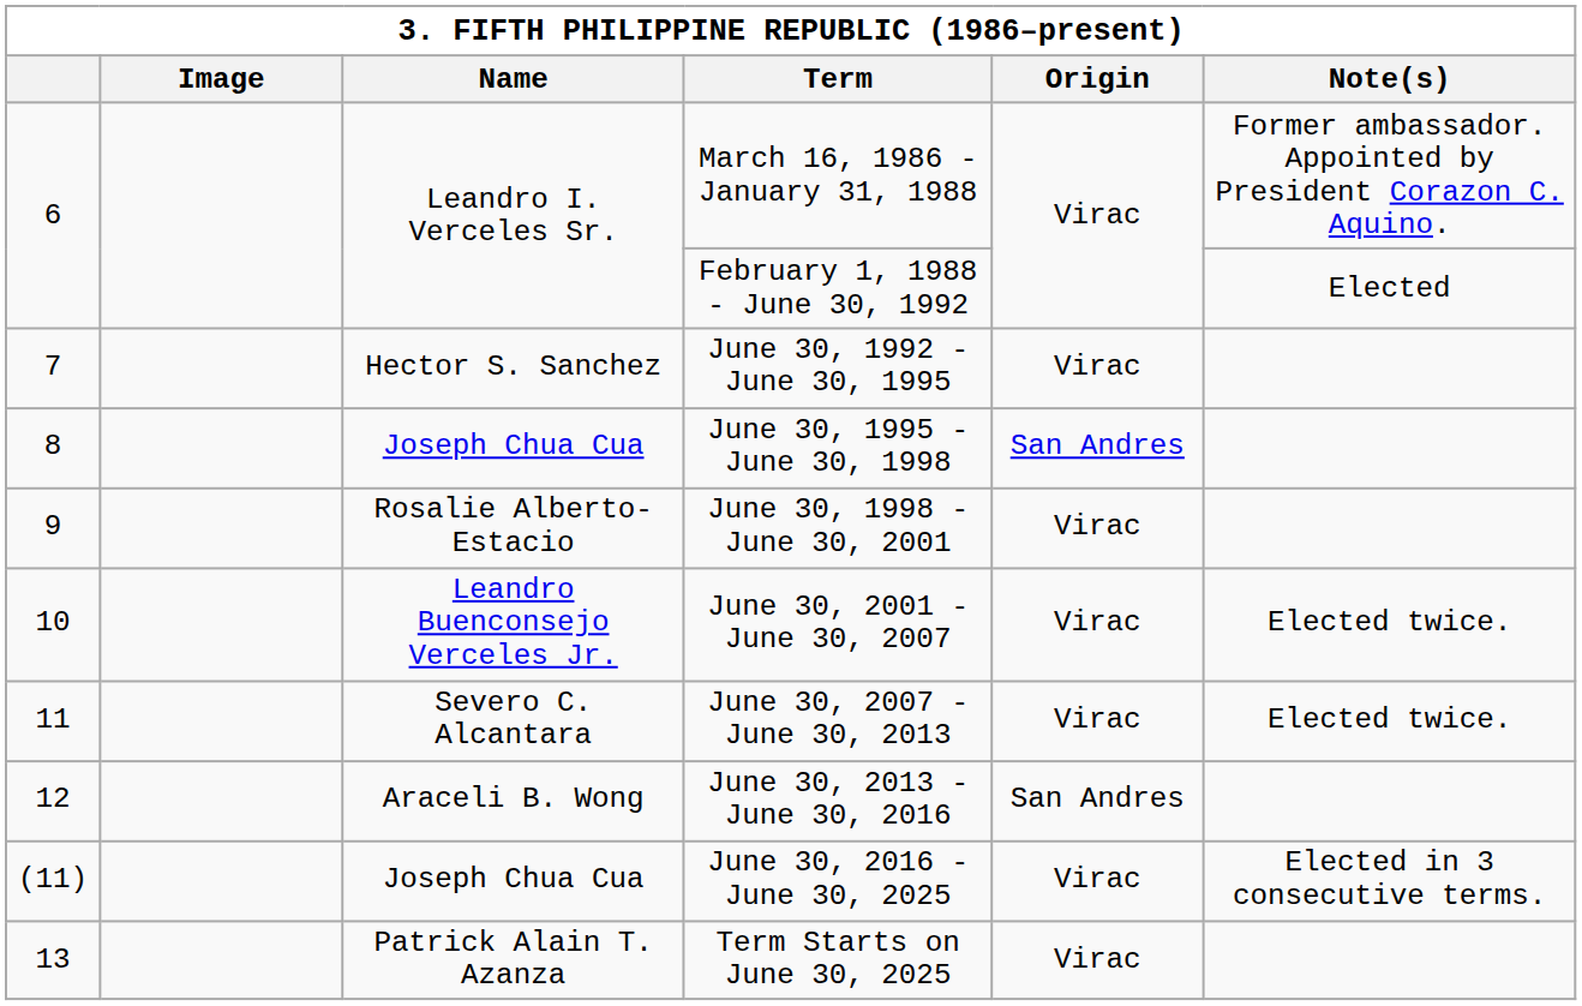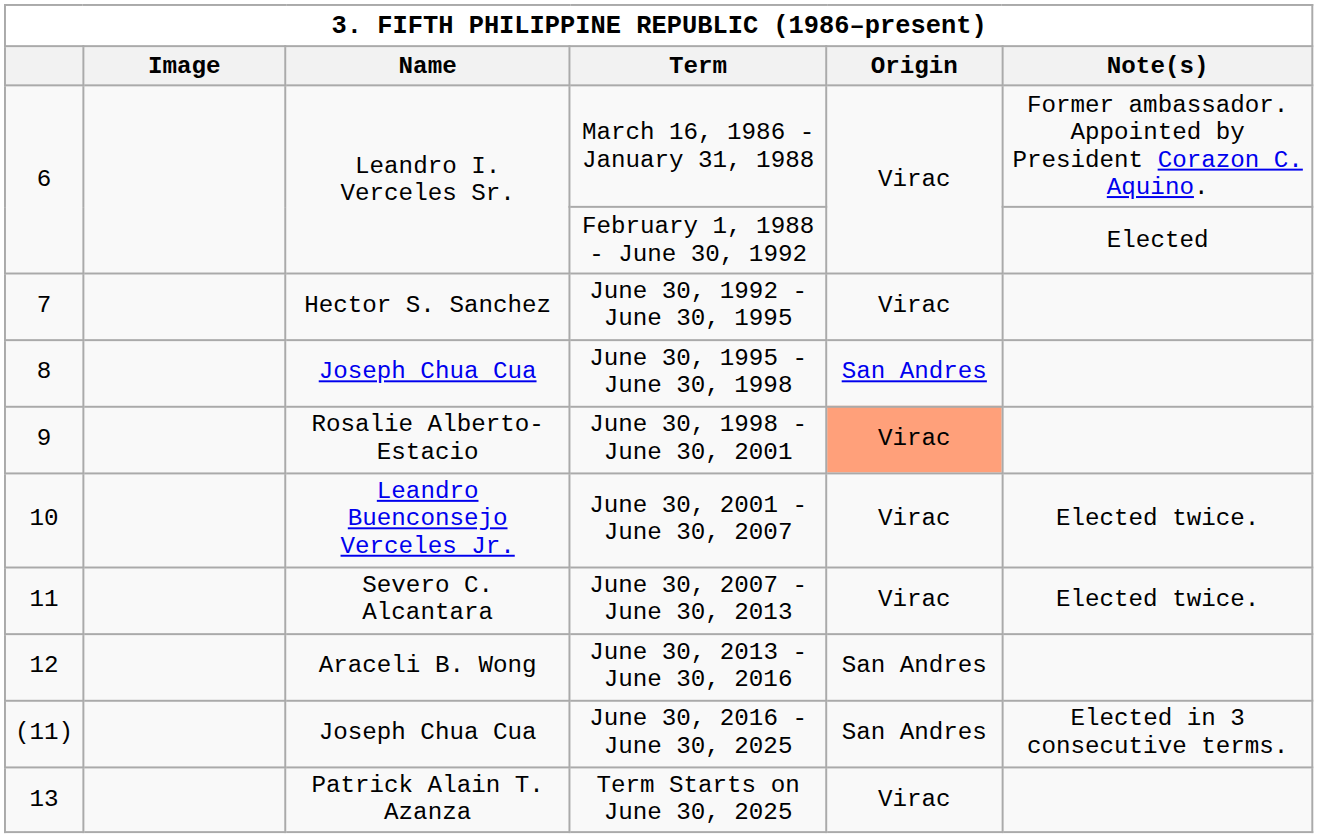June 30, 1998 - June 30, 2001 | Origin: no background -> lightsalmon background
June 30, 2016 - June 30, 2025 | Origin: Virac -> San Andres
